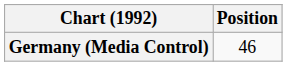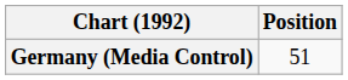Germany (Media Control) | Position: 46 -> 51
